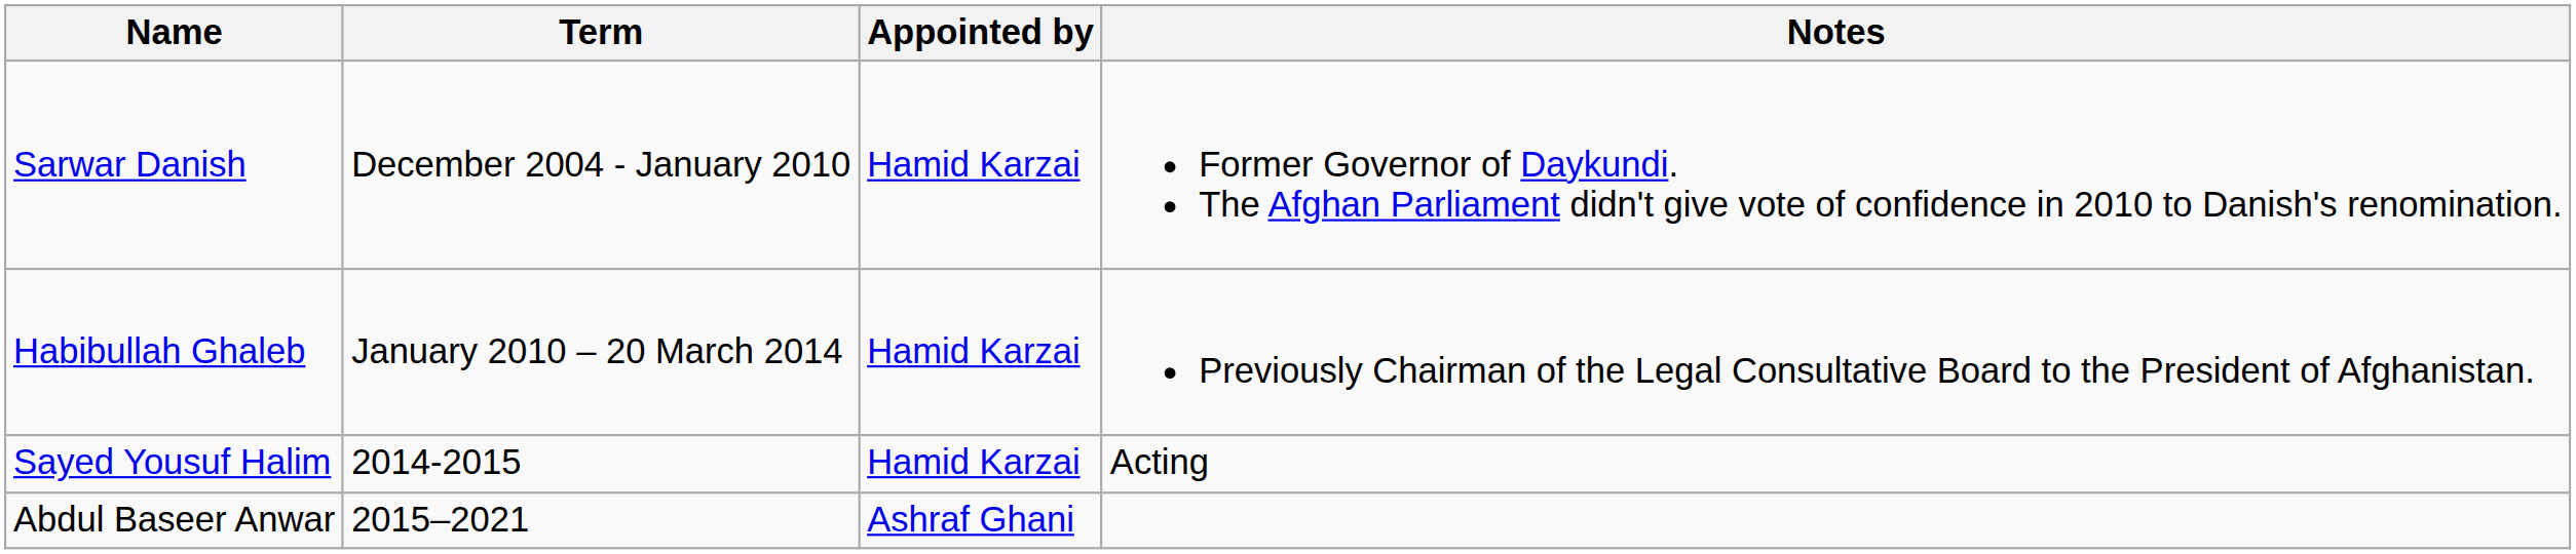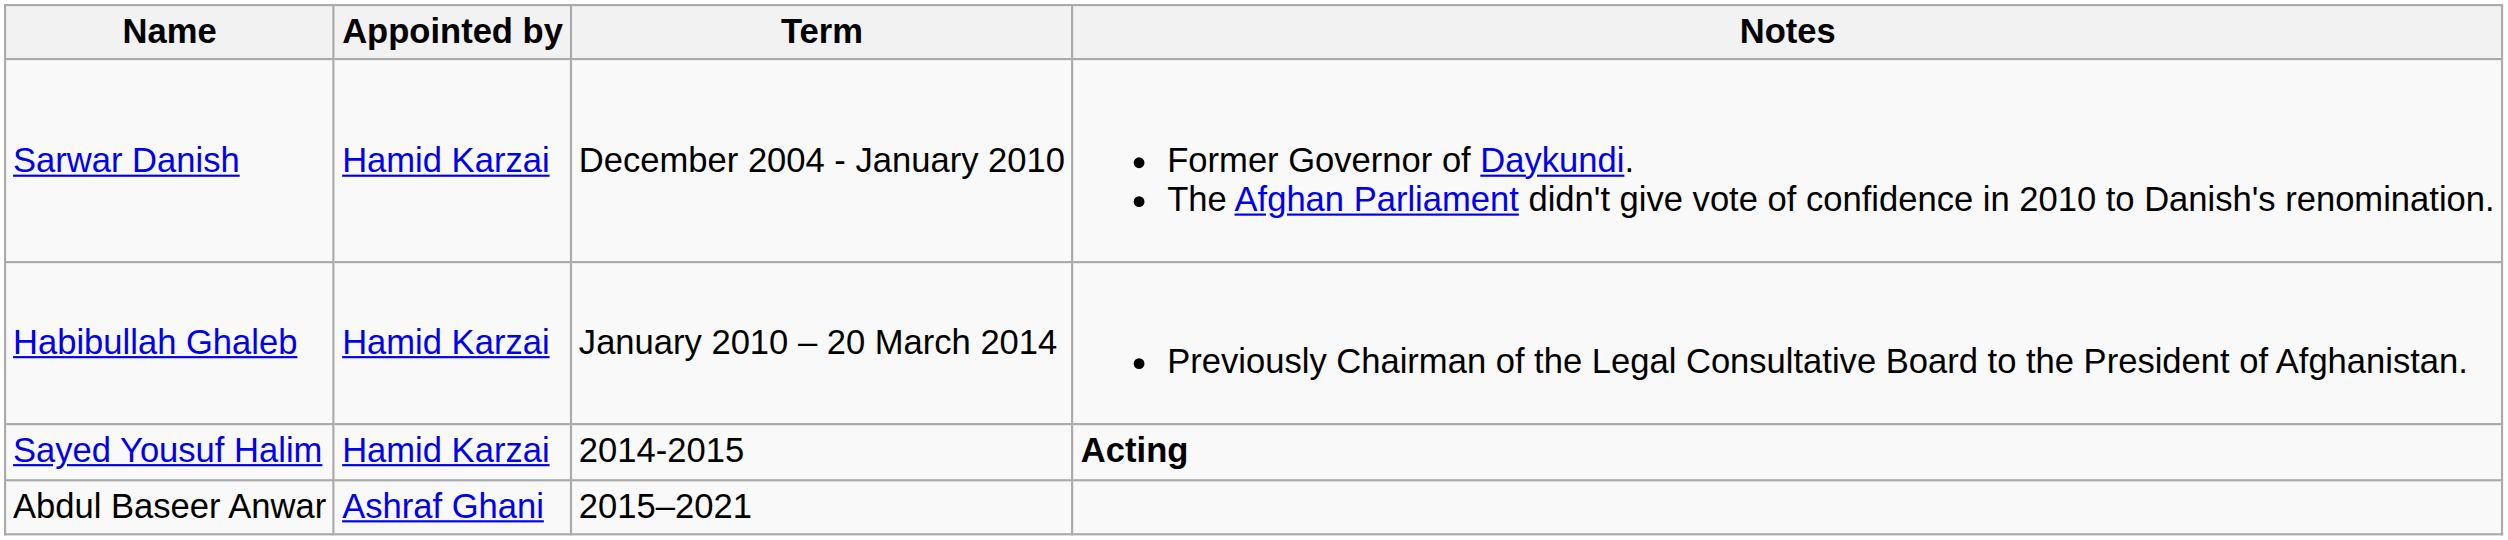columns swapped: Term <-> Appointed by
Sayed Yousuf Halim | Notes: normal -> bold
